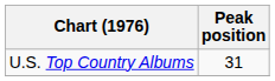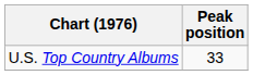U.S. Top Country Albums | Peak position: 31 -> 33
